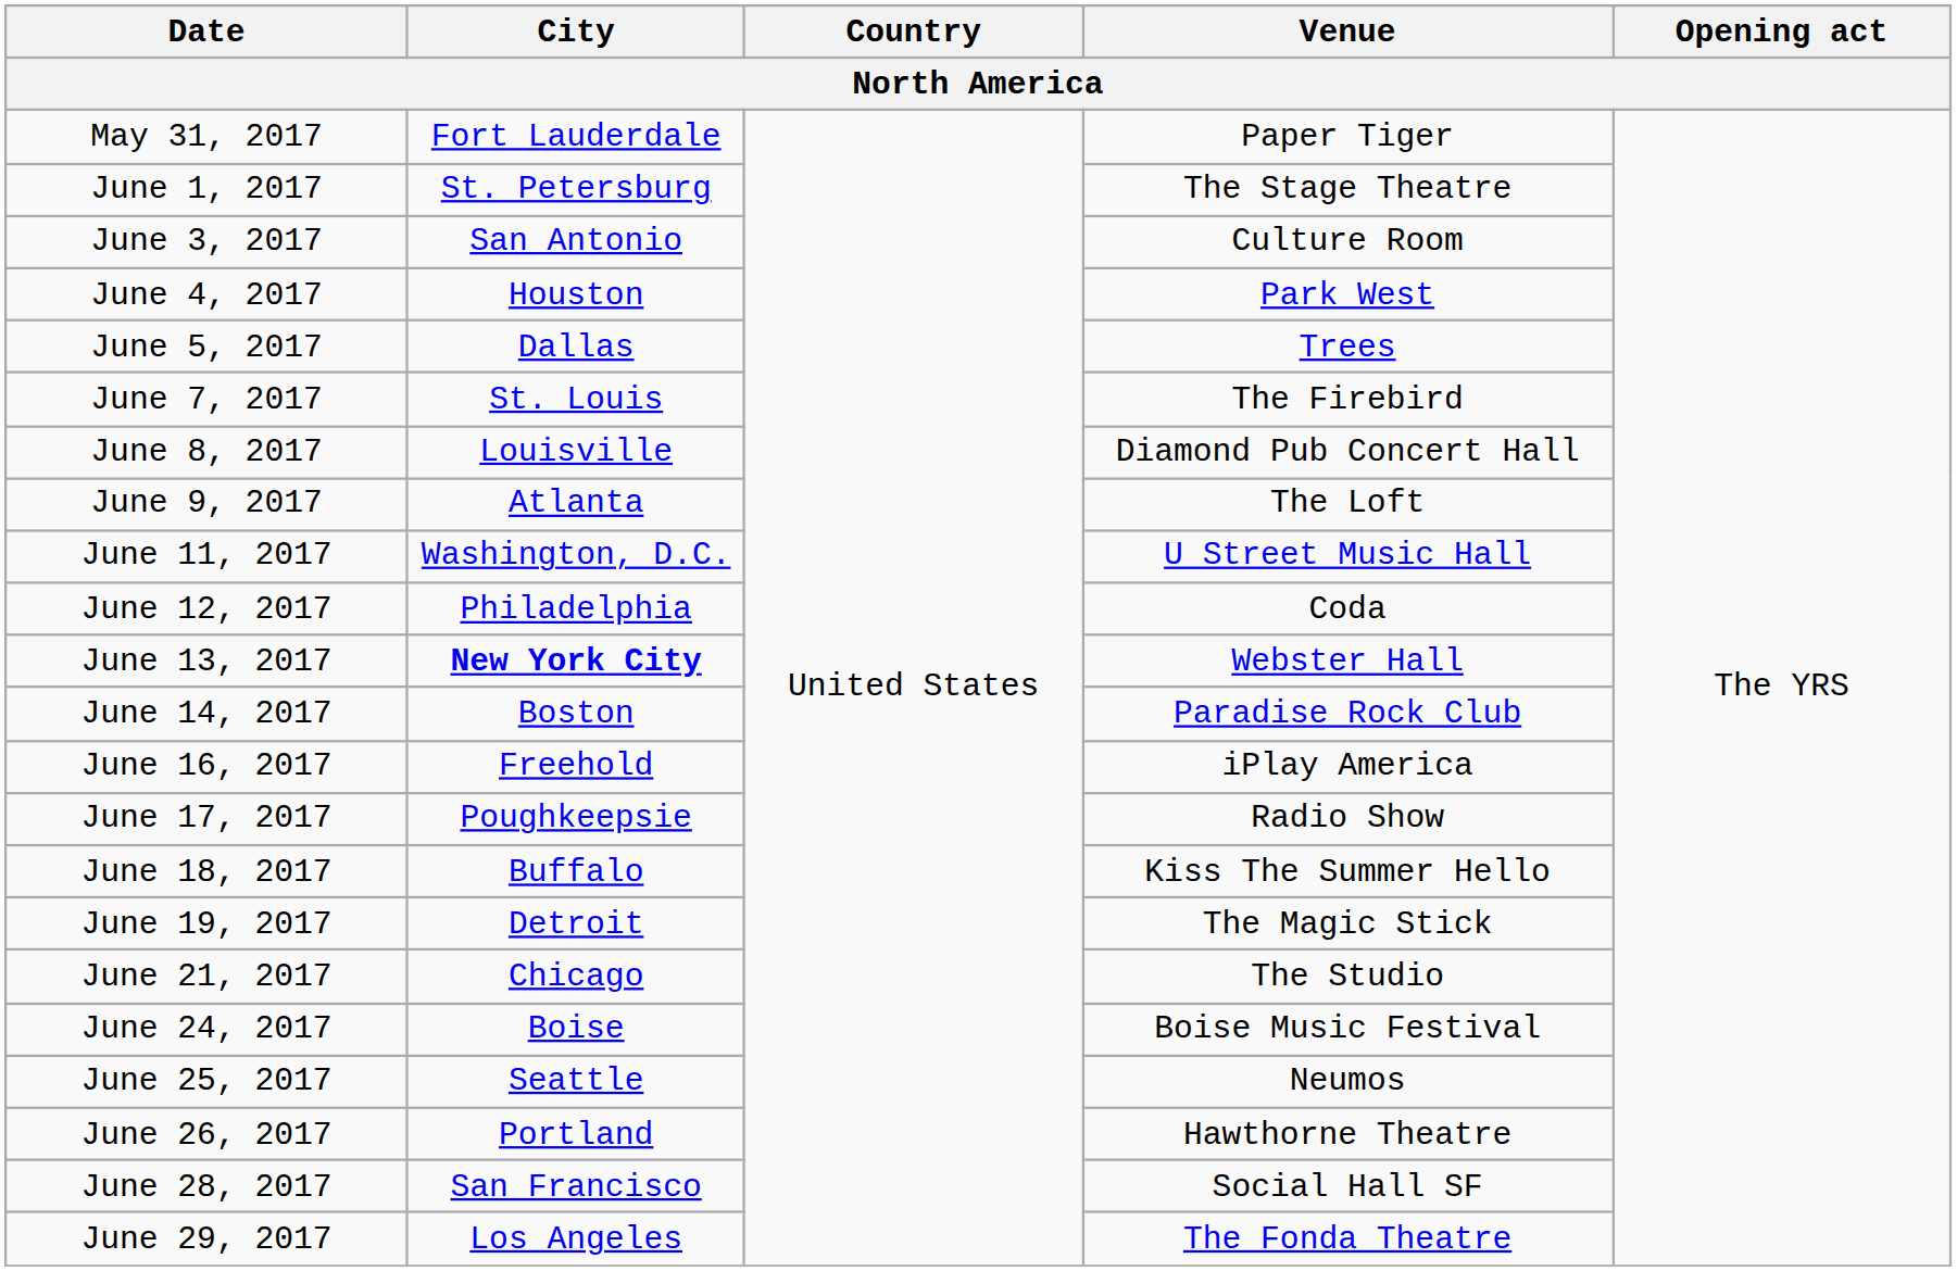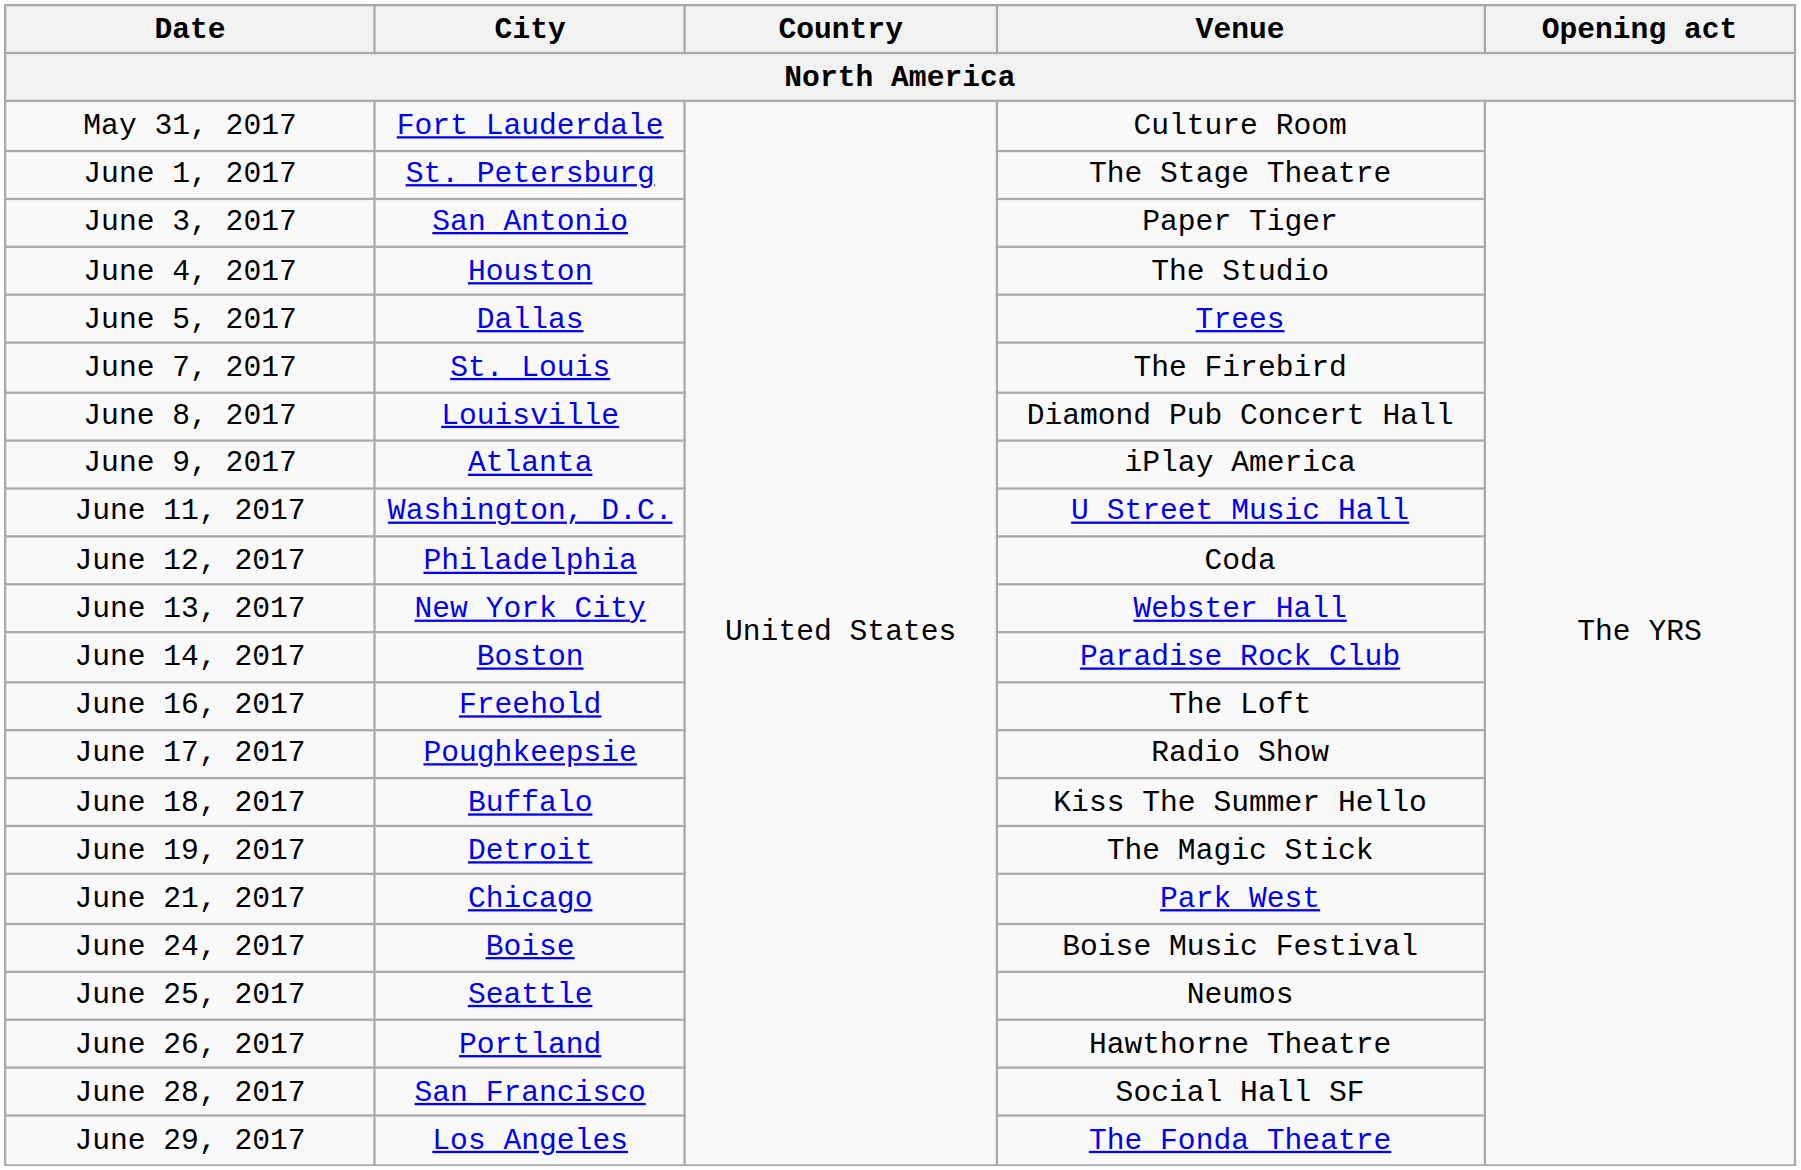May 31, 2017 | Venue: Paper Tiger -> Culture Room
June 3, 2017 | Venue: Culture Room -> Paper Tiger
June 4, 2017 | Venue: Park West -> The Studio
June 9, 2017 | Venue: The Loft -> iPlay America
June 13, 2017 | City: bold -> normal
June 16, 2017 | Venue: iPlay America -> The Loft
June 21, 2017 | Venue: The Studio -> Park West
